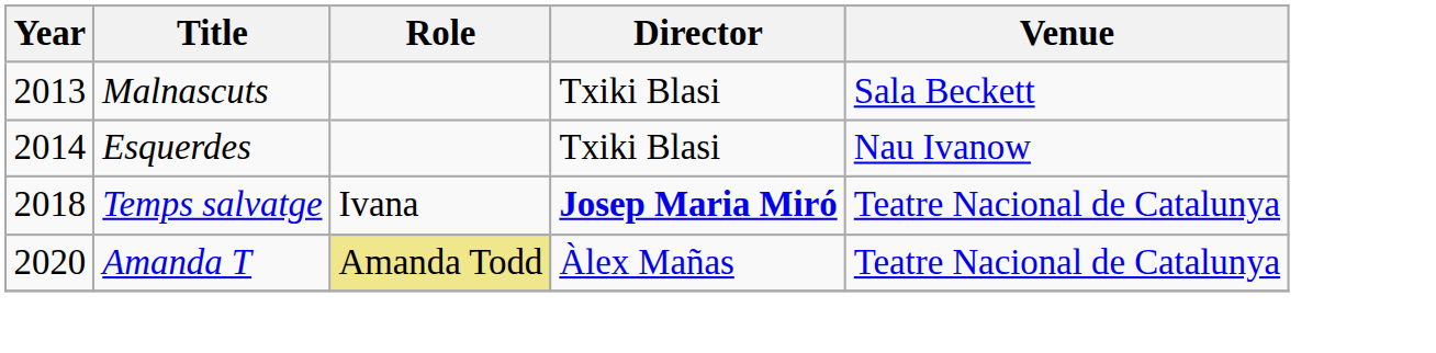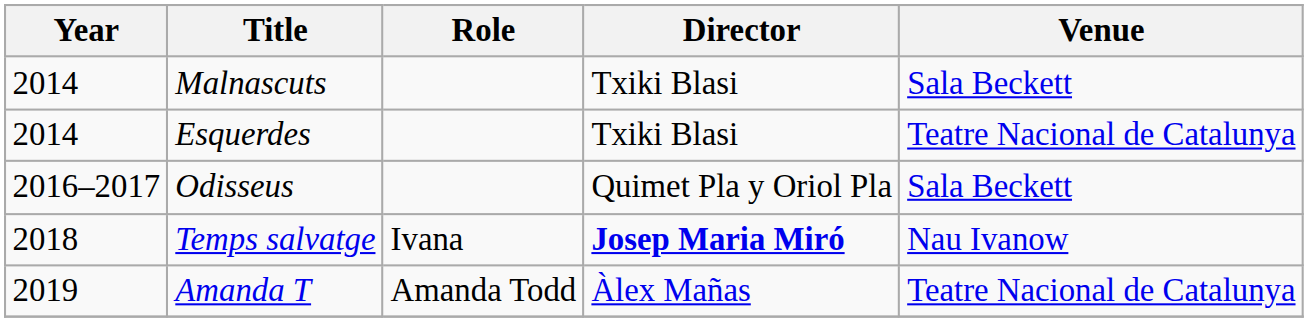Malnascuts | Year: 2013 -> 2014
Esquerdes | Venue: Nau Ivanow -> Teatre Nacional de Catalunya
+ row: 2016–2017 | Odisseus | Quimet Pla y Oriol Pla | Sala Beckett
Temps salvatge | Venue: Teatre Nacional de Catalunya -> Nau Ivanow
Amanda T | Year: 2020 -> 2019
Amanda T | Role: khaki background -> no background
